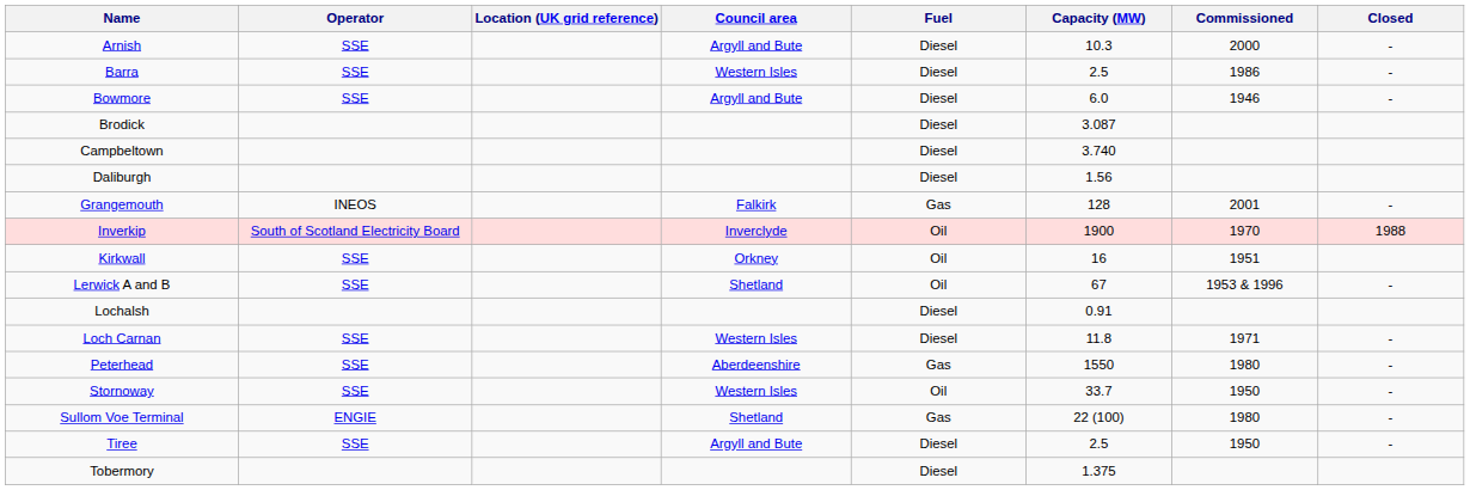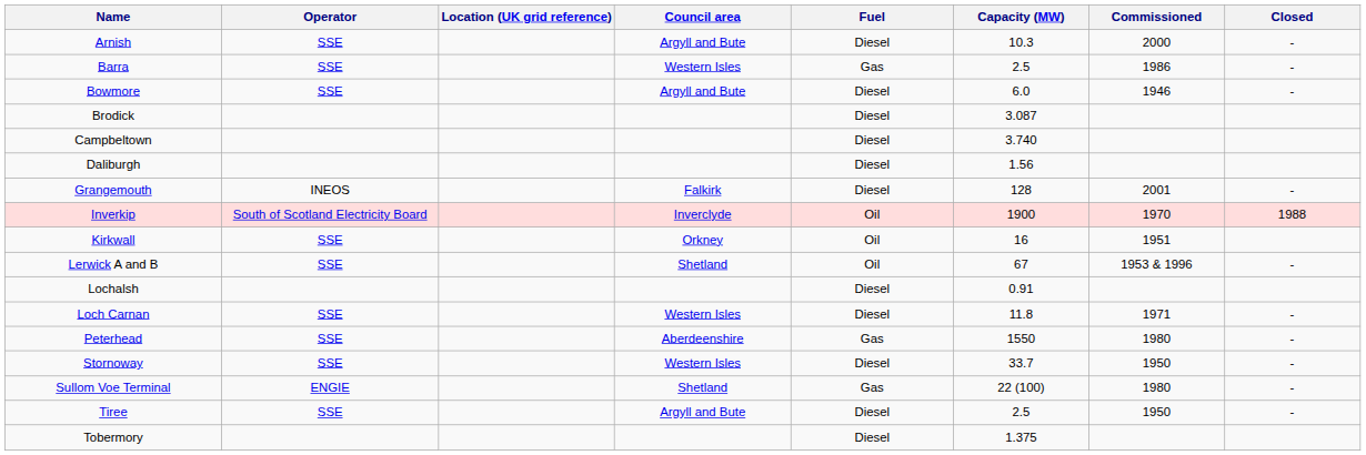Barra | Fuel: Diesel -> Gas
Grangemouth | Fuel: Gas -> Diesel
Stornoway | Fuel: Oil -> Diesel
